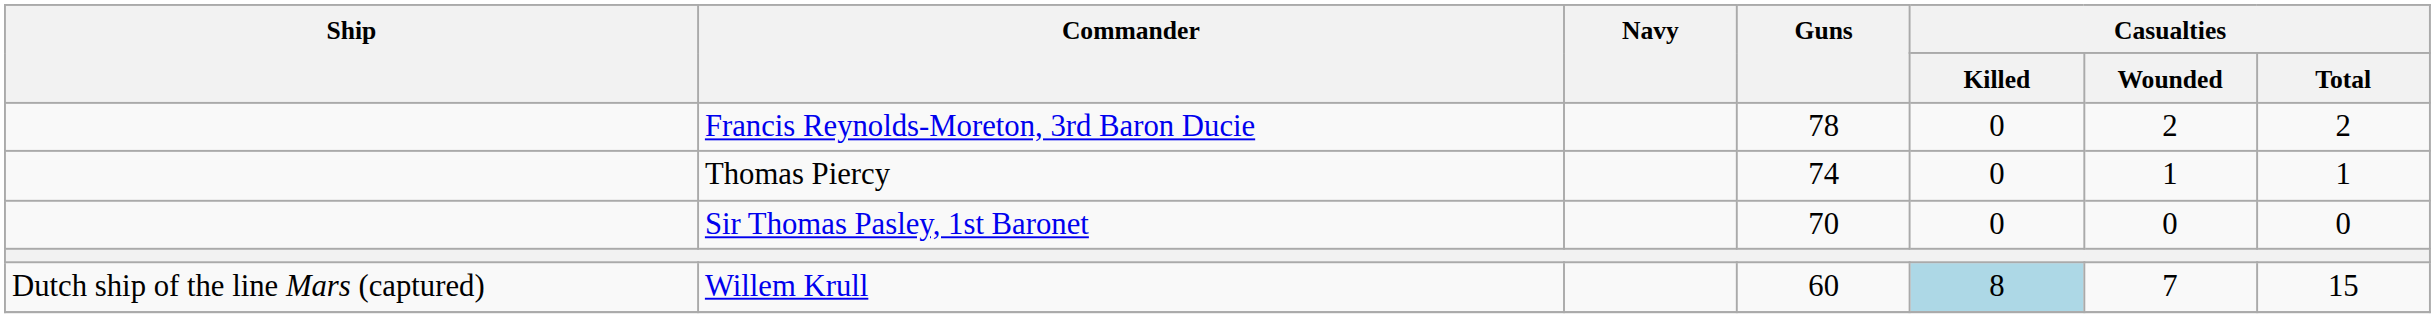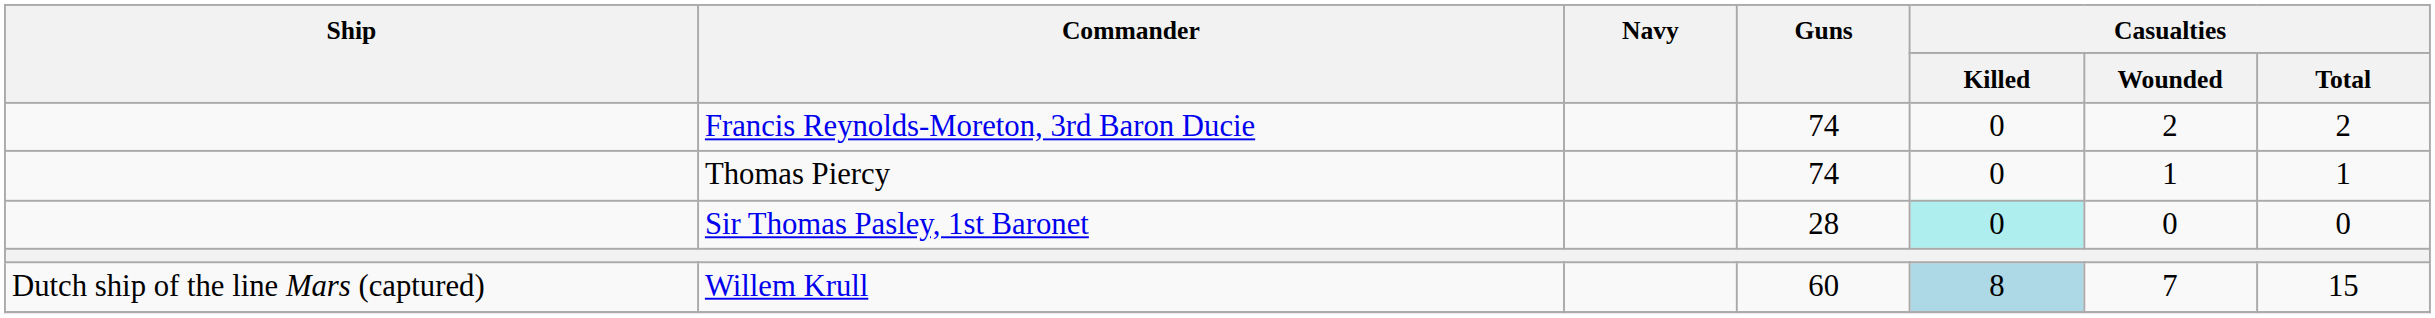Francis Reynolds-Moreton, 3rd Baron Ducie | Guns: 78 -> 74
Sir Thomas Pasley, 1st Baronet | Guns: 70 -> 28
Sir Thomas Pasley, 1st Baronet | Casualties / Killed: no background -> paleturquoise background
